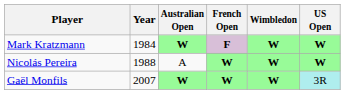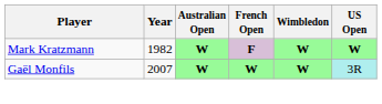Mark Kratzmann | Year: 1984 -> 1982
- row: Nicolás Pereira | 1988 | A | W | W | W
